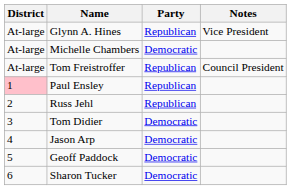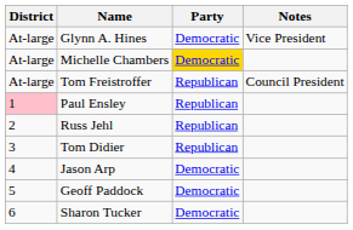Glynn A. Hines | Party: Republican -> Democratic
Michelle Chambers | Party: no background -> gold background
Tom Didier | Party: Democratic -> Republican
